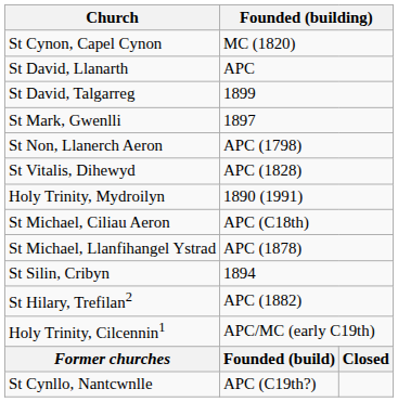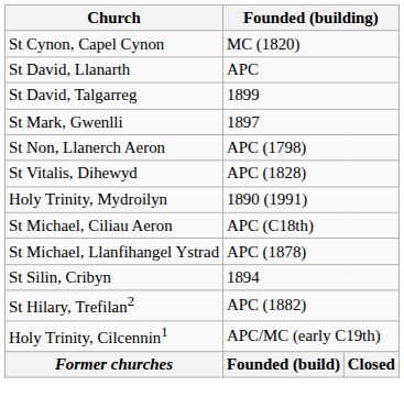- row: St Cynllo, Nantcwnlle | APC (C19th?)
